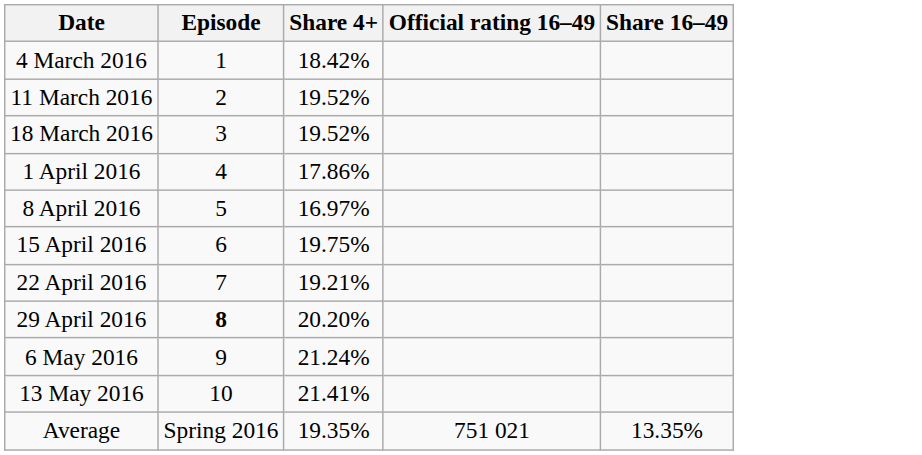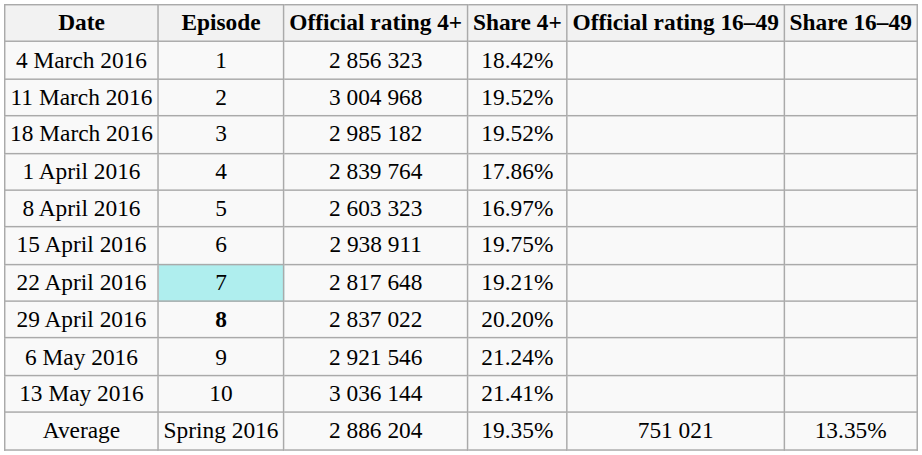+ column: Official rating 4+ | 2 856 323 | 3 004 968 | 2 985 182 | 2 839 764 | 2 603 323 | 2 938 911 | 2 817 648 | 2 837 022 | 2 921 546 | 3 036 144 | 2 886 204
22 April 2016 | Episode: no background -> paleturquoise background
